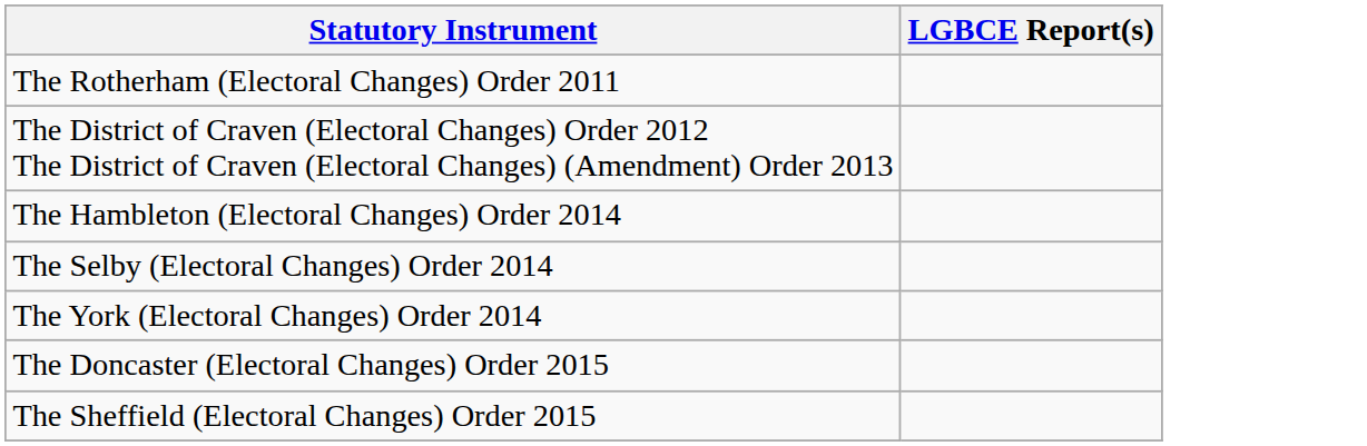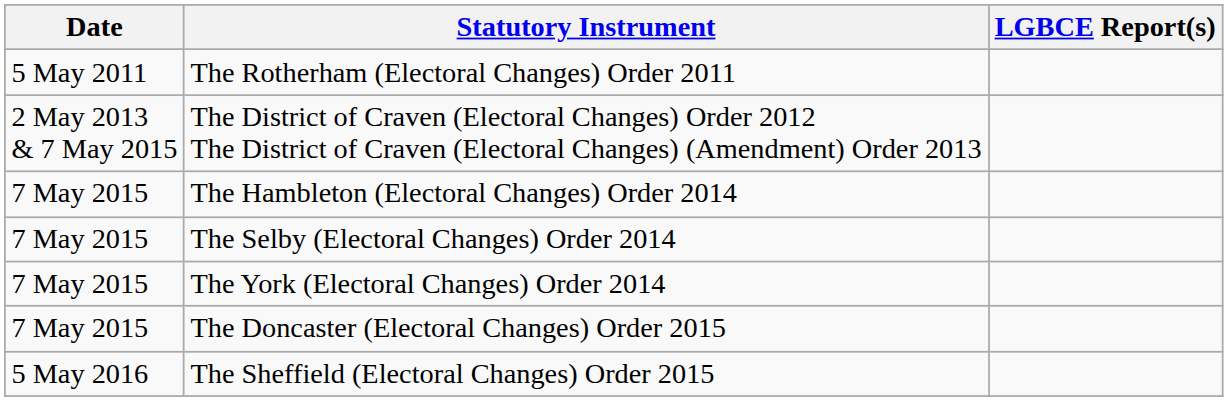+ column: Date | 5 May 2011 | 2 May 2013 & 7 May 2015 | 7 May 2015 | 7 May 2015 | 7 May 2015 | 7 May 2015 | 5 May 2016
